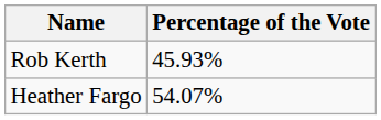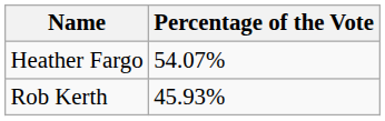rows swapped: Heather Fargo <-> Rob Kerth
